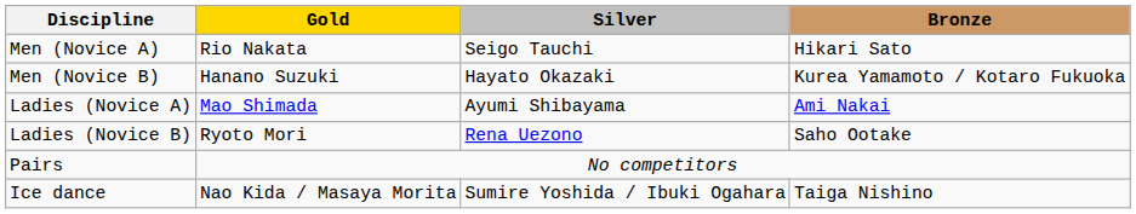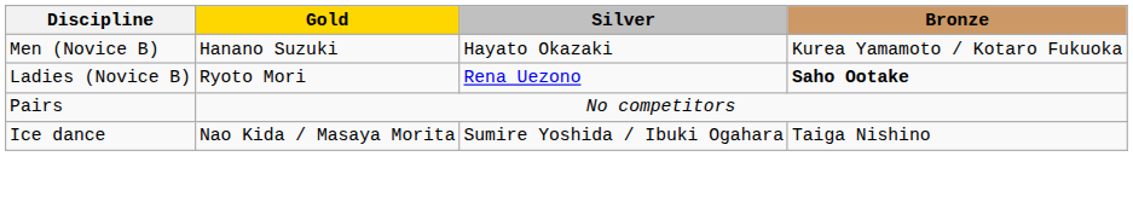- row: Men (Novice A) | Rio Nakata | Seigo Tauchi | Hikari Sato
- row: Ladies (Novice A) | Mao Shimada | Ayumi Shibayama | Ami Nakai
Ladies (Novice B) | Bronze: normal -> bold
